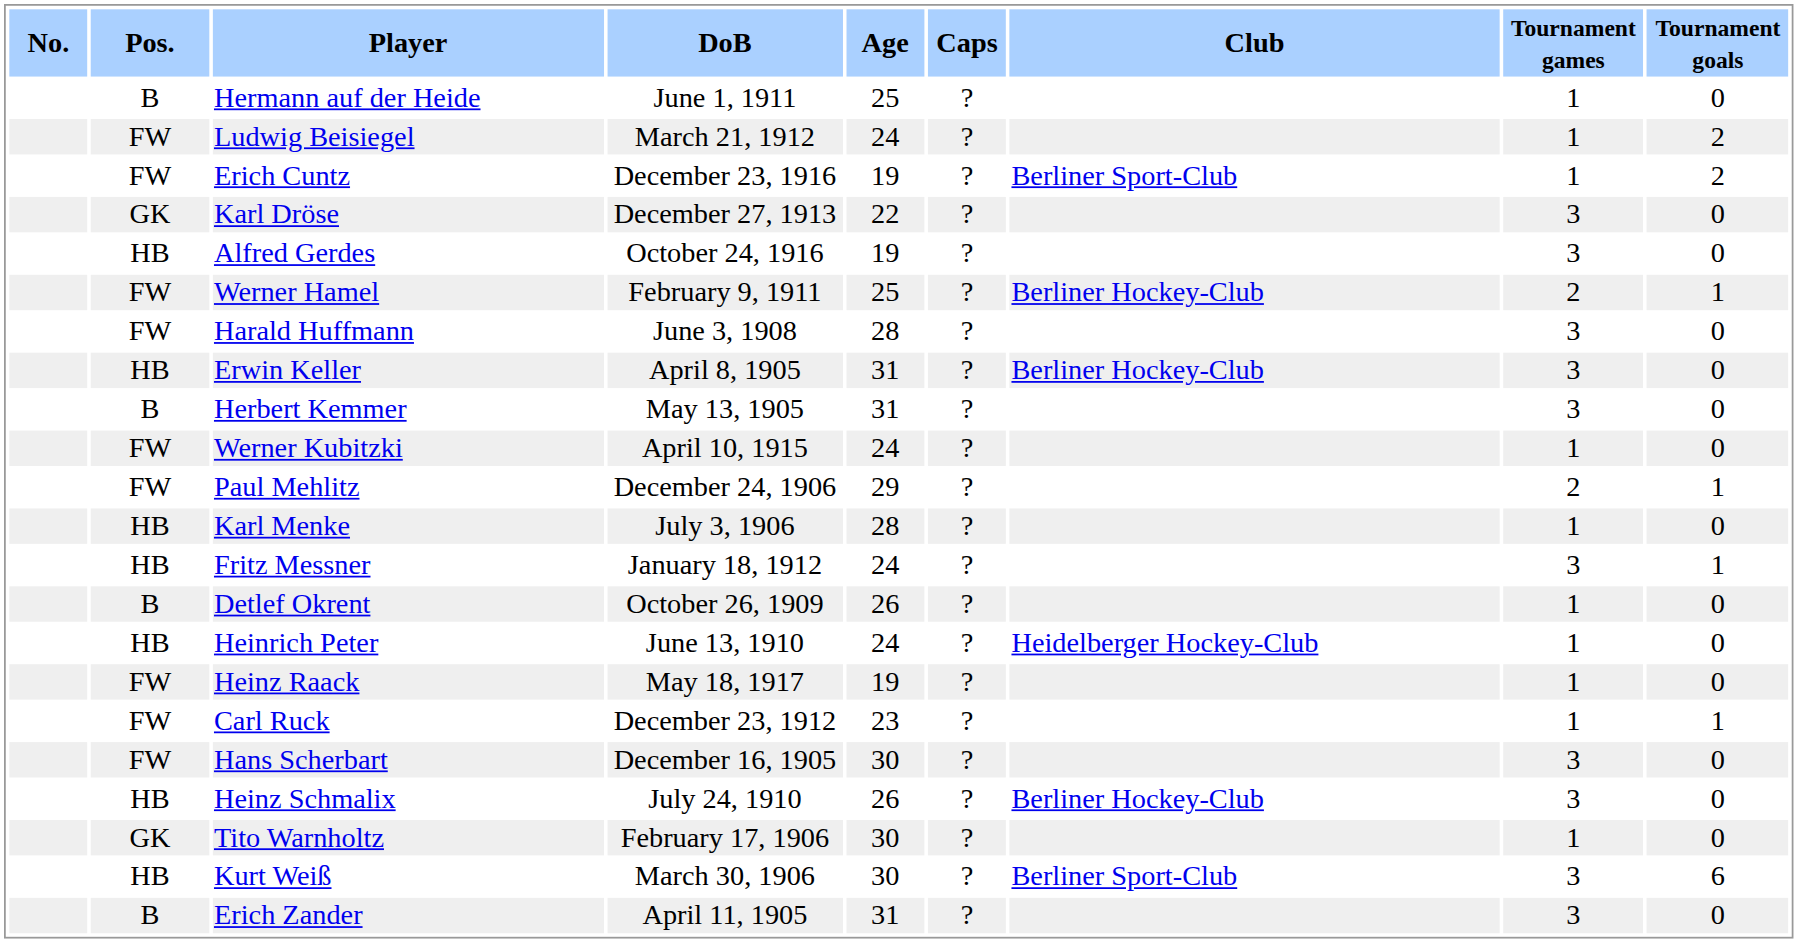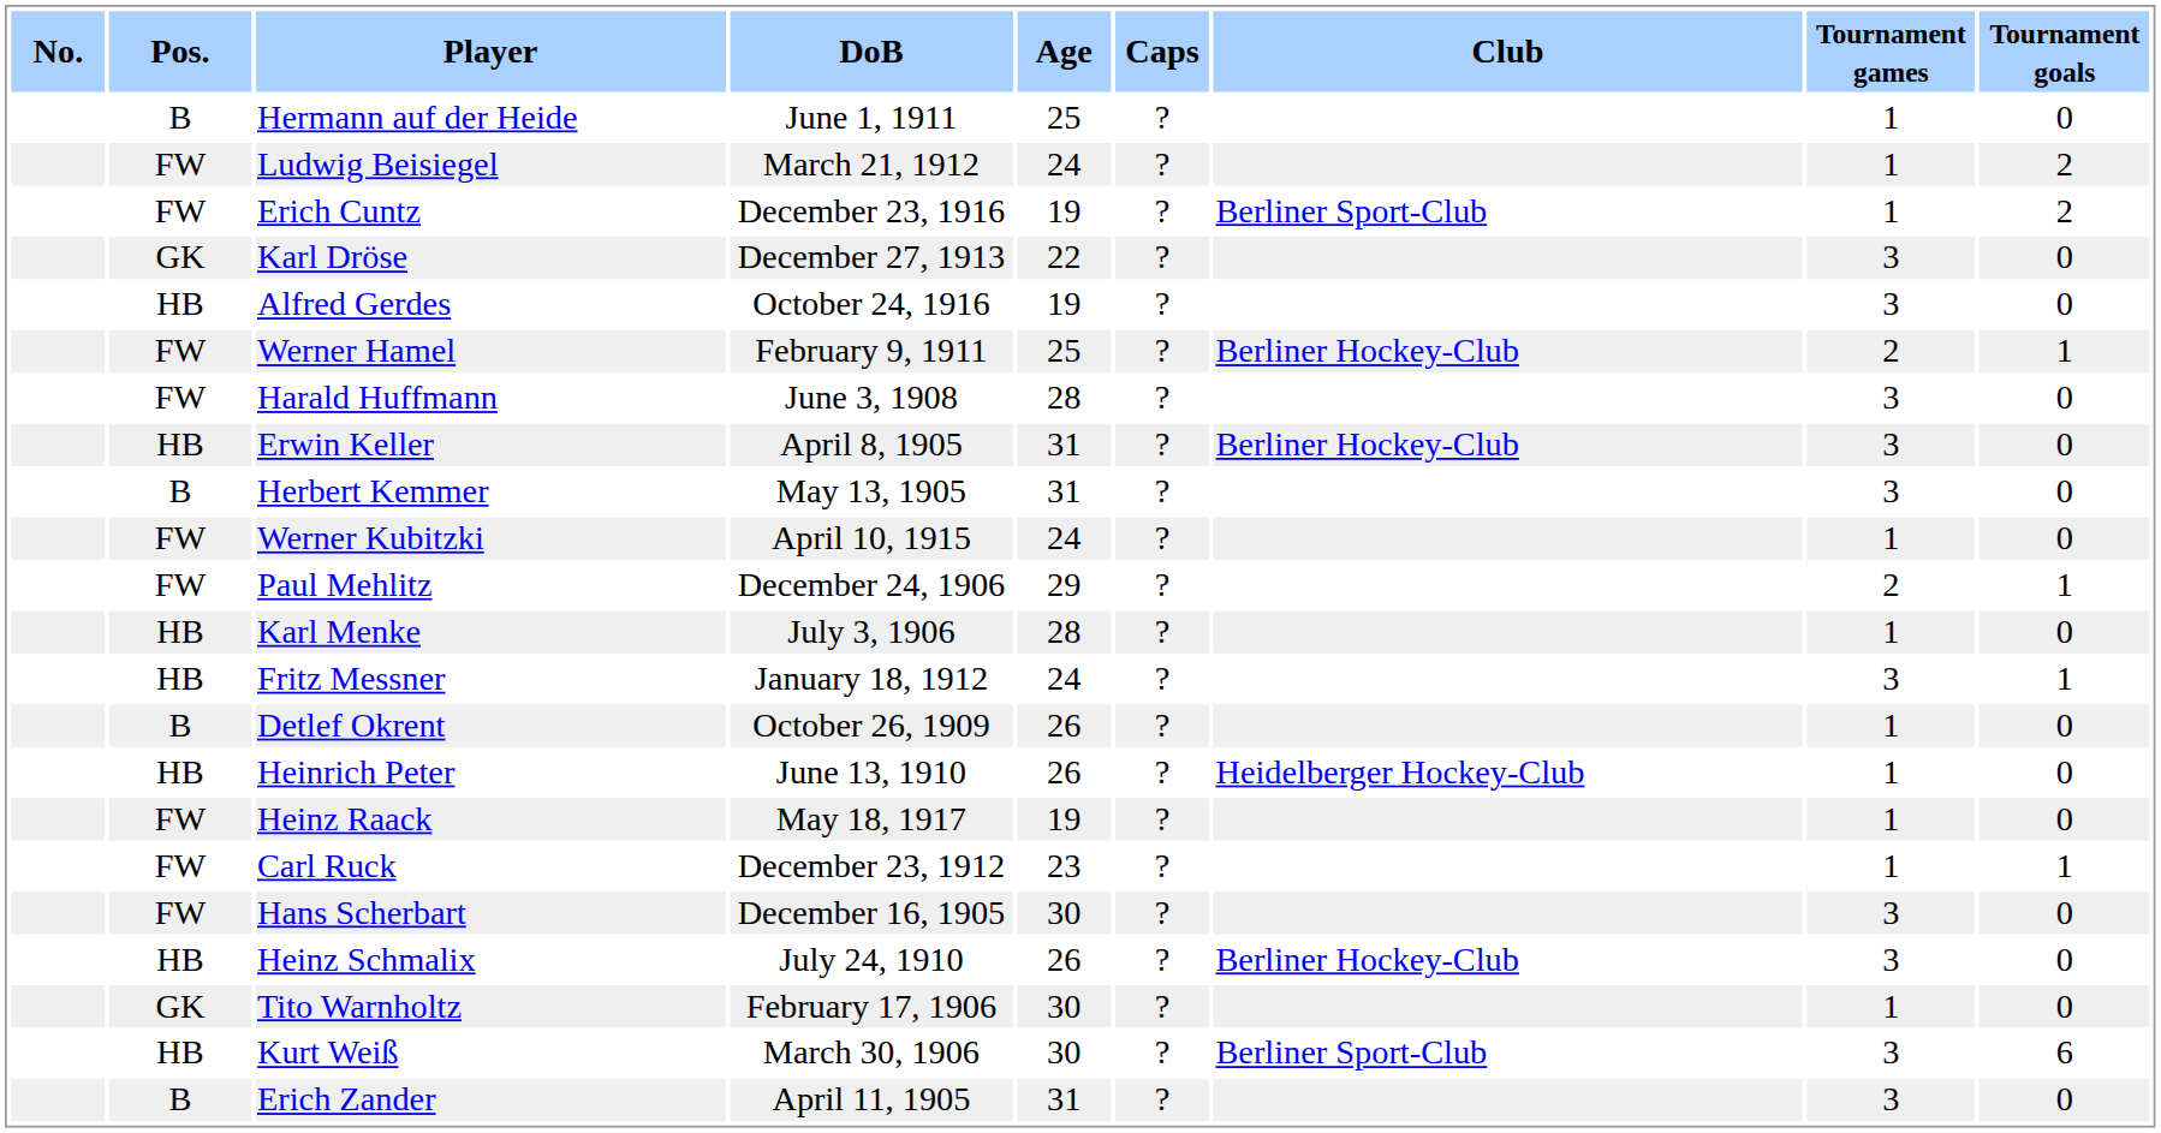Heinrich Peter | Age: 24 -> 26
